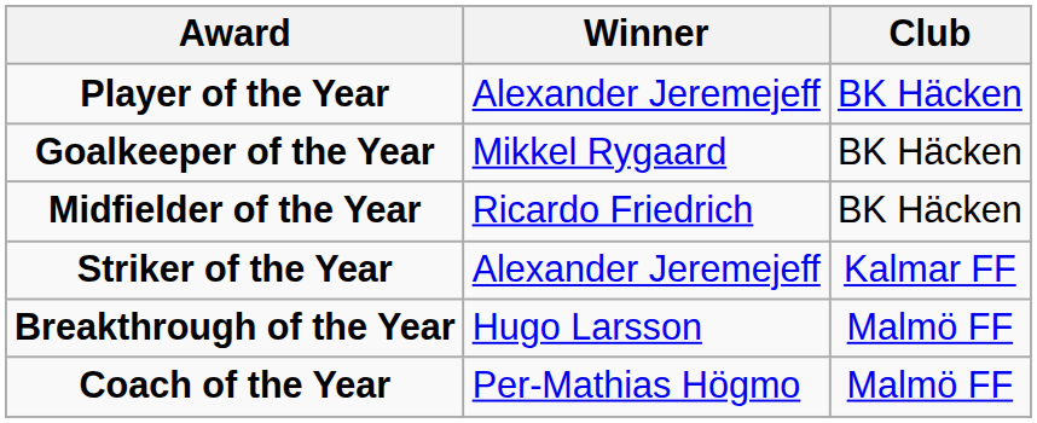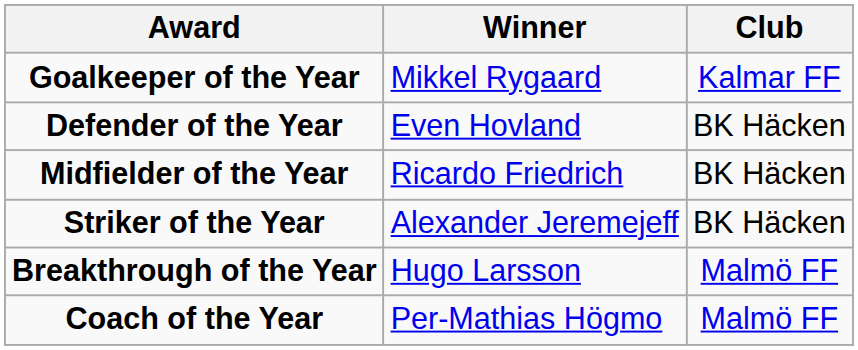- row: Player of the Year | Alexander Jeremejeff | BK Häcken
Goalkeeper of the Year | Club: BK Häcken -> Kalmar FF
+ row: Defender of the Year | Even Hovland | BK Häcken
Striker of the Year | Club: Kalmar FF -> BK Häcken
